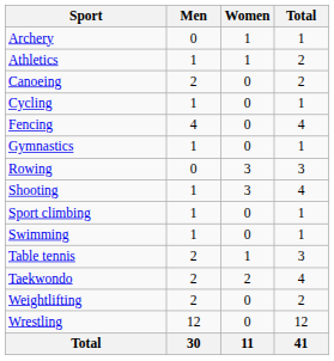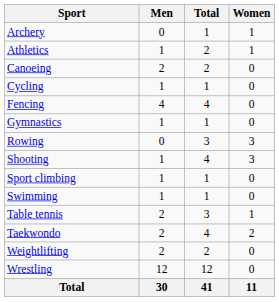columns swapped: Women <-> Total
